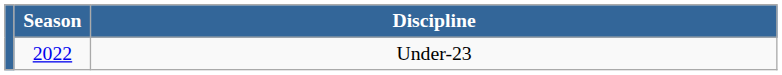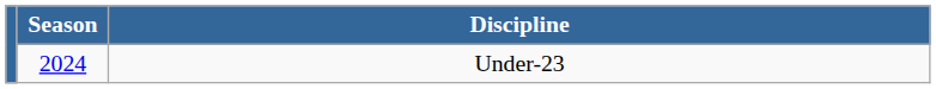Under-23 | Season: 2022 -> 2024
